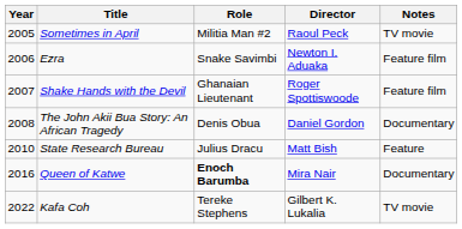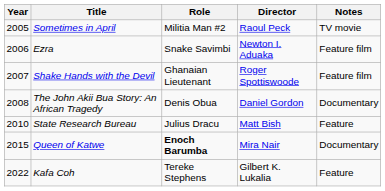Queen of Katwe | Year: 2016 -> 2015
Kafa Coh | Notes: TV movie -> Feature
